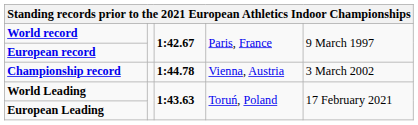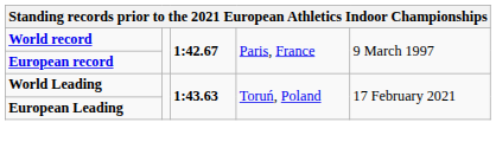- row: Championship record | 1:44.78 | Vienna, Austria | 3 March 2002
